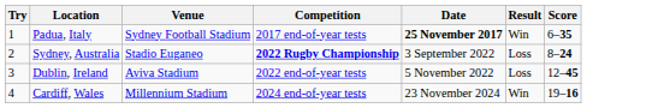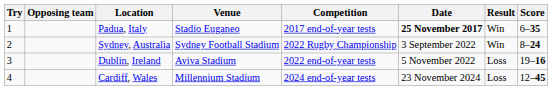+ column: Opposing team
Padua, Italy | Venue: Sydney Football Stadium -> Stadio Euganeo
Sydney, Australia | Venue: Stadio Euganeo -> Sydney Football Stadium
Sydney, Australia | Competition: bold -> normal
Sydney, Australia | Result: Loss -> Win
Dublin, Ireland | Score: 12–45 -> 19–16
Cardiff, Wales | Result: Win -> Loss
Cardiff, Wales | Score: 19–16 -> 12–45
